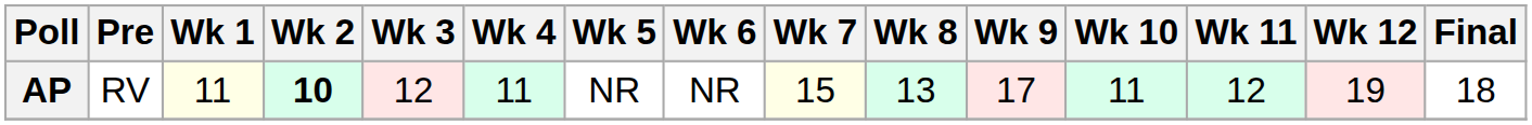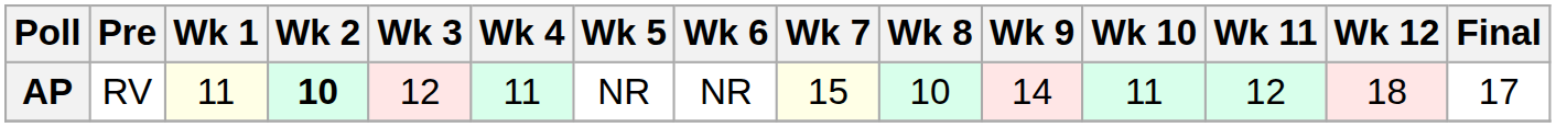AP | Wk 8: 13 -> 10
AP | Wk 9: 17 -> 14
AP | Wk 12: 19 -> 18
AP | Final: 18 -> 17
